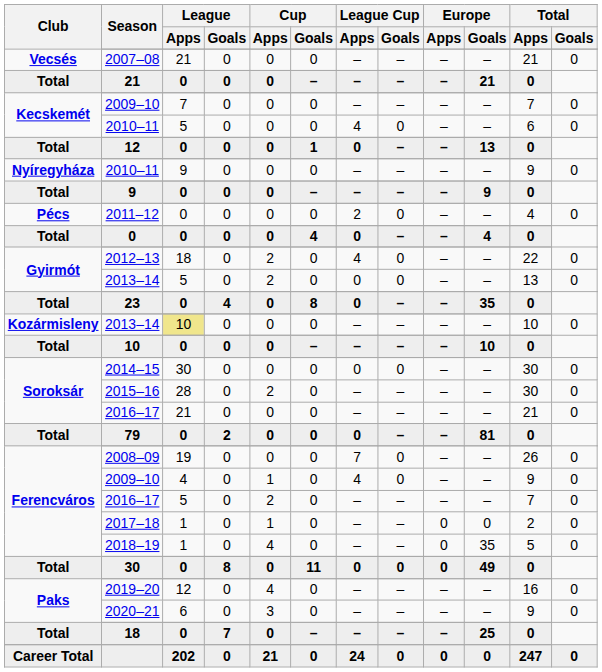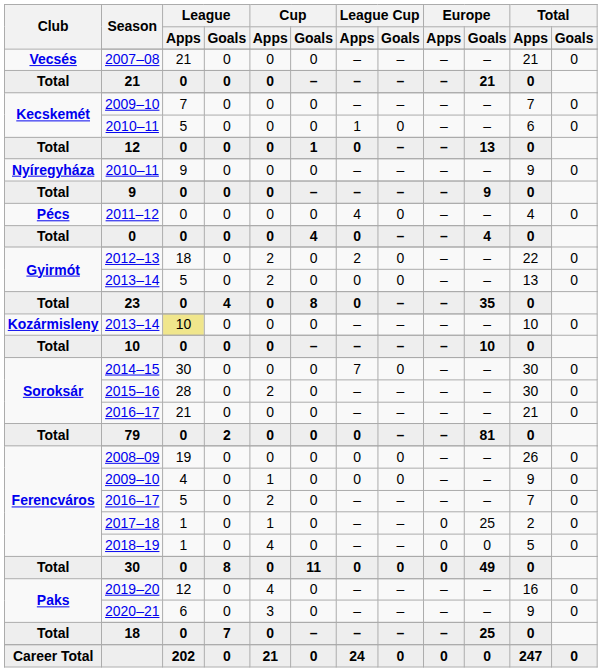Kecskemét / 2010–11 | League Cup / Apps: 4 -> 1
2011–12 | League Cup / Apps: 2 -> 4
2012–13 | League Cup / Apps: 4 -> 2
2014–15 | League Cup / Apps: 0 -> 7
2008–09 | League Cup / Apps: 7 -> 0
Ferencváros / 2009–10 | League Cup / Apps: 4 -> 0
2017–18 | Europe / Goals: 0 -> 25
2018–19 | Europe / Goals: 35 -> 0
